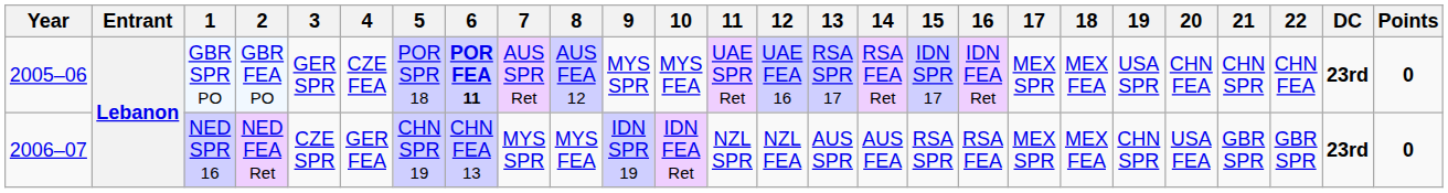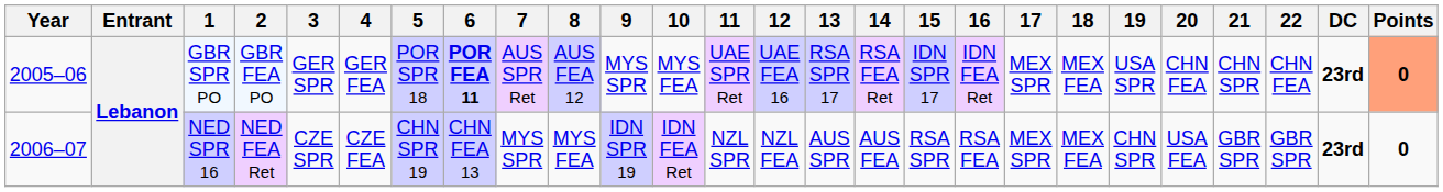GBR SPR PO | 4: CZE FEA -> GER FEA
GBR SPR PO | Points: no background -> lightsalmon background
NED SPR 16 | 4: GER FEA -> CZE FEA
